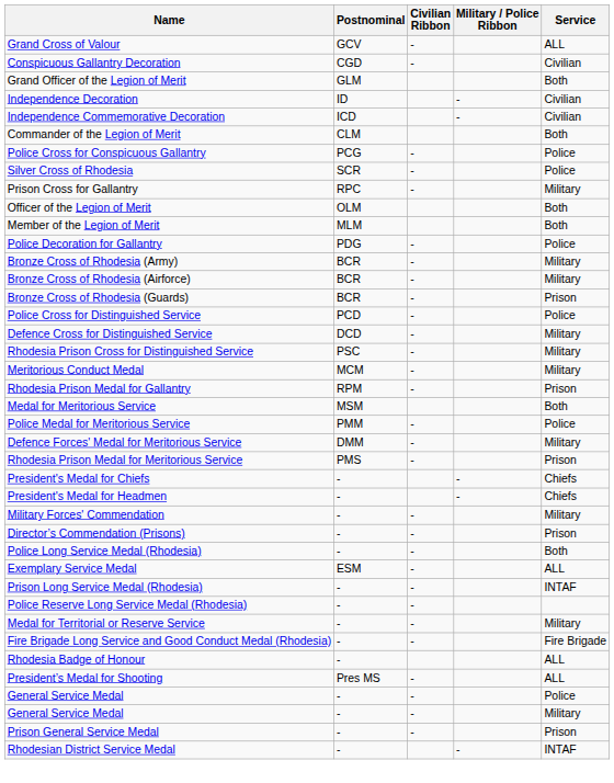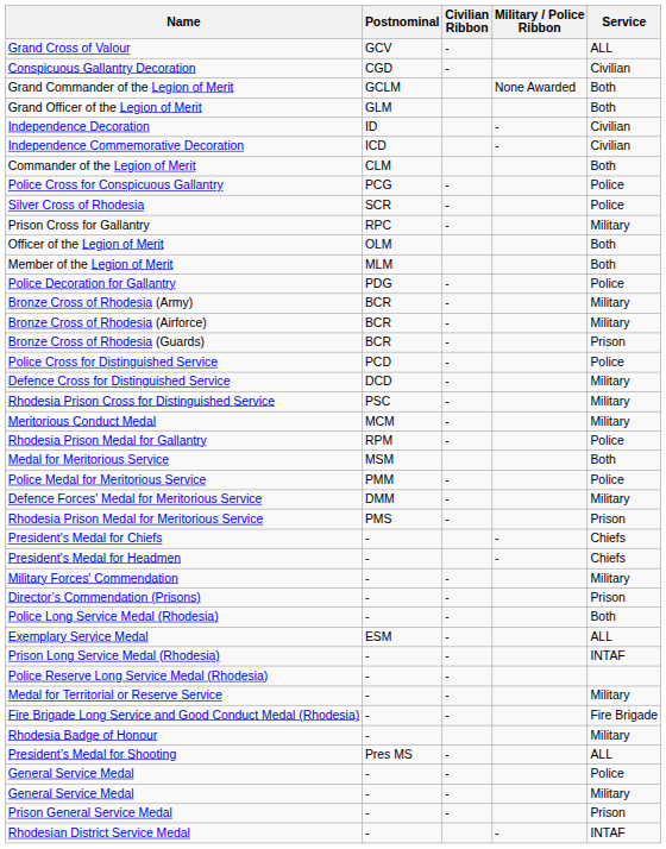+ row: Grand Commander of the Legion of Merit | GCLM | None Awarded | Both
Rhodesia Prison Medal for Gallantry | Service: Prison -> Police
Rhodesia Badge of Honour | Service: ALL -> Military
